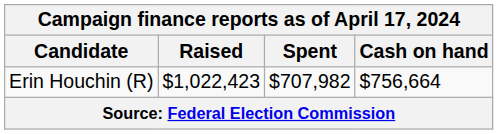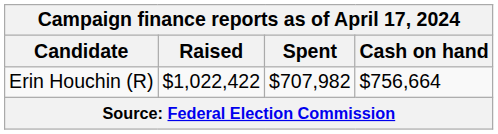Erin Houchin (R) | Raised: $1,022,423 -> $1,022,422
